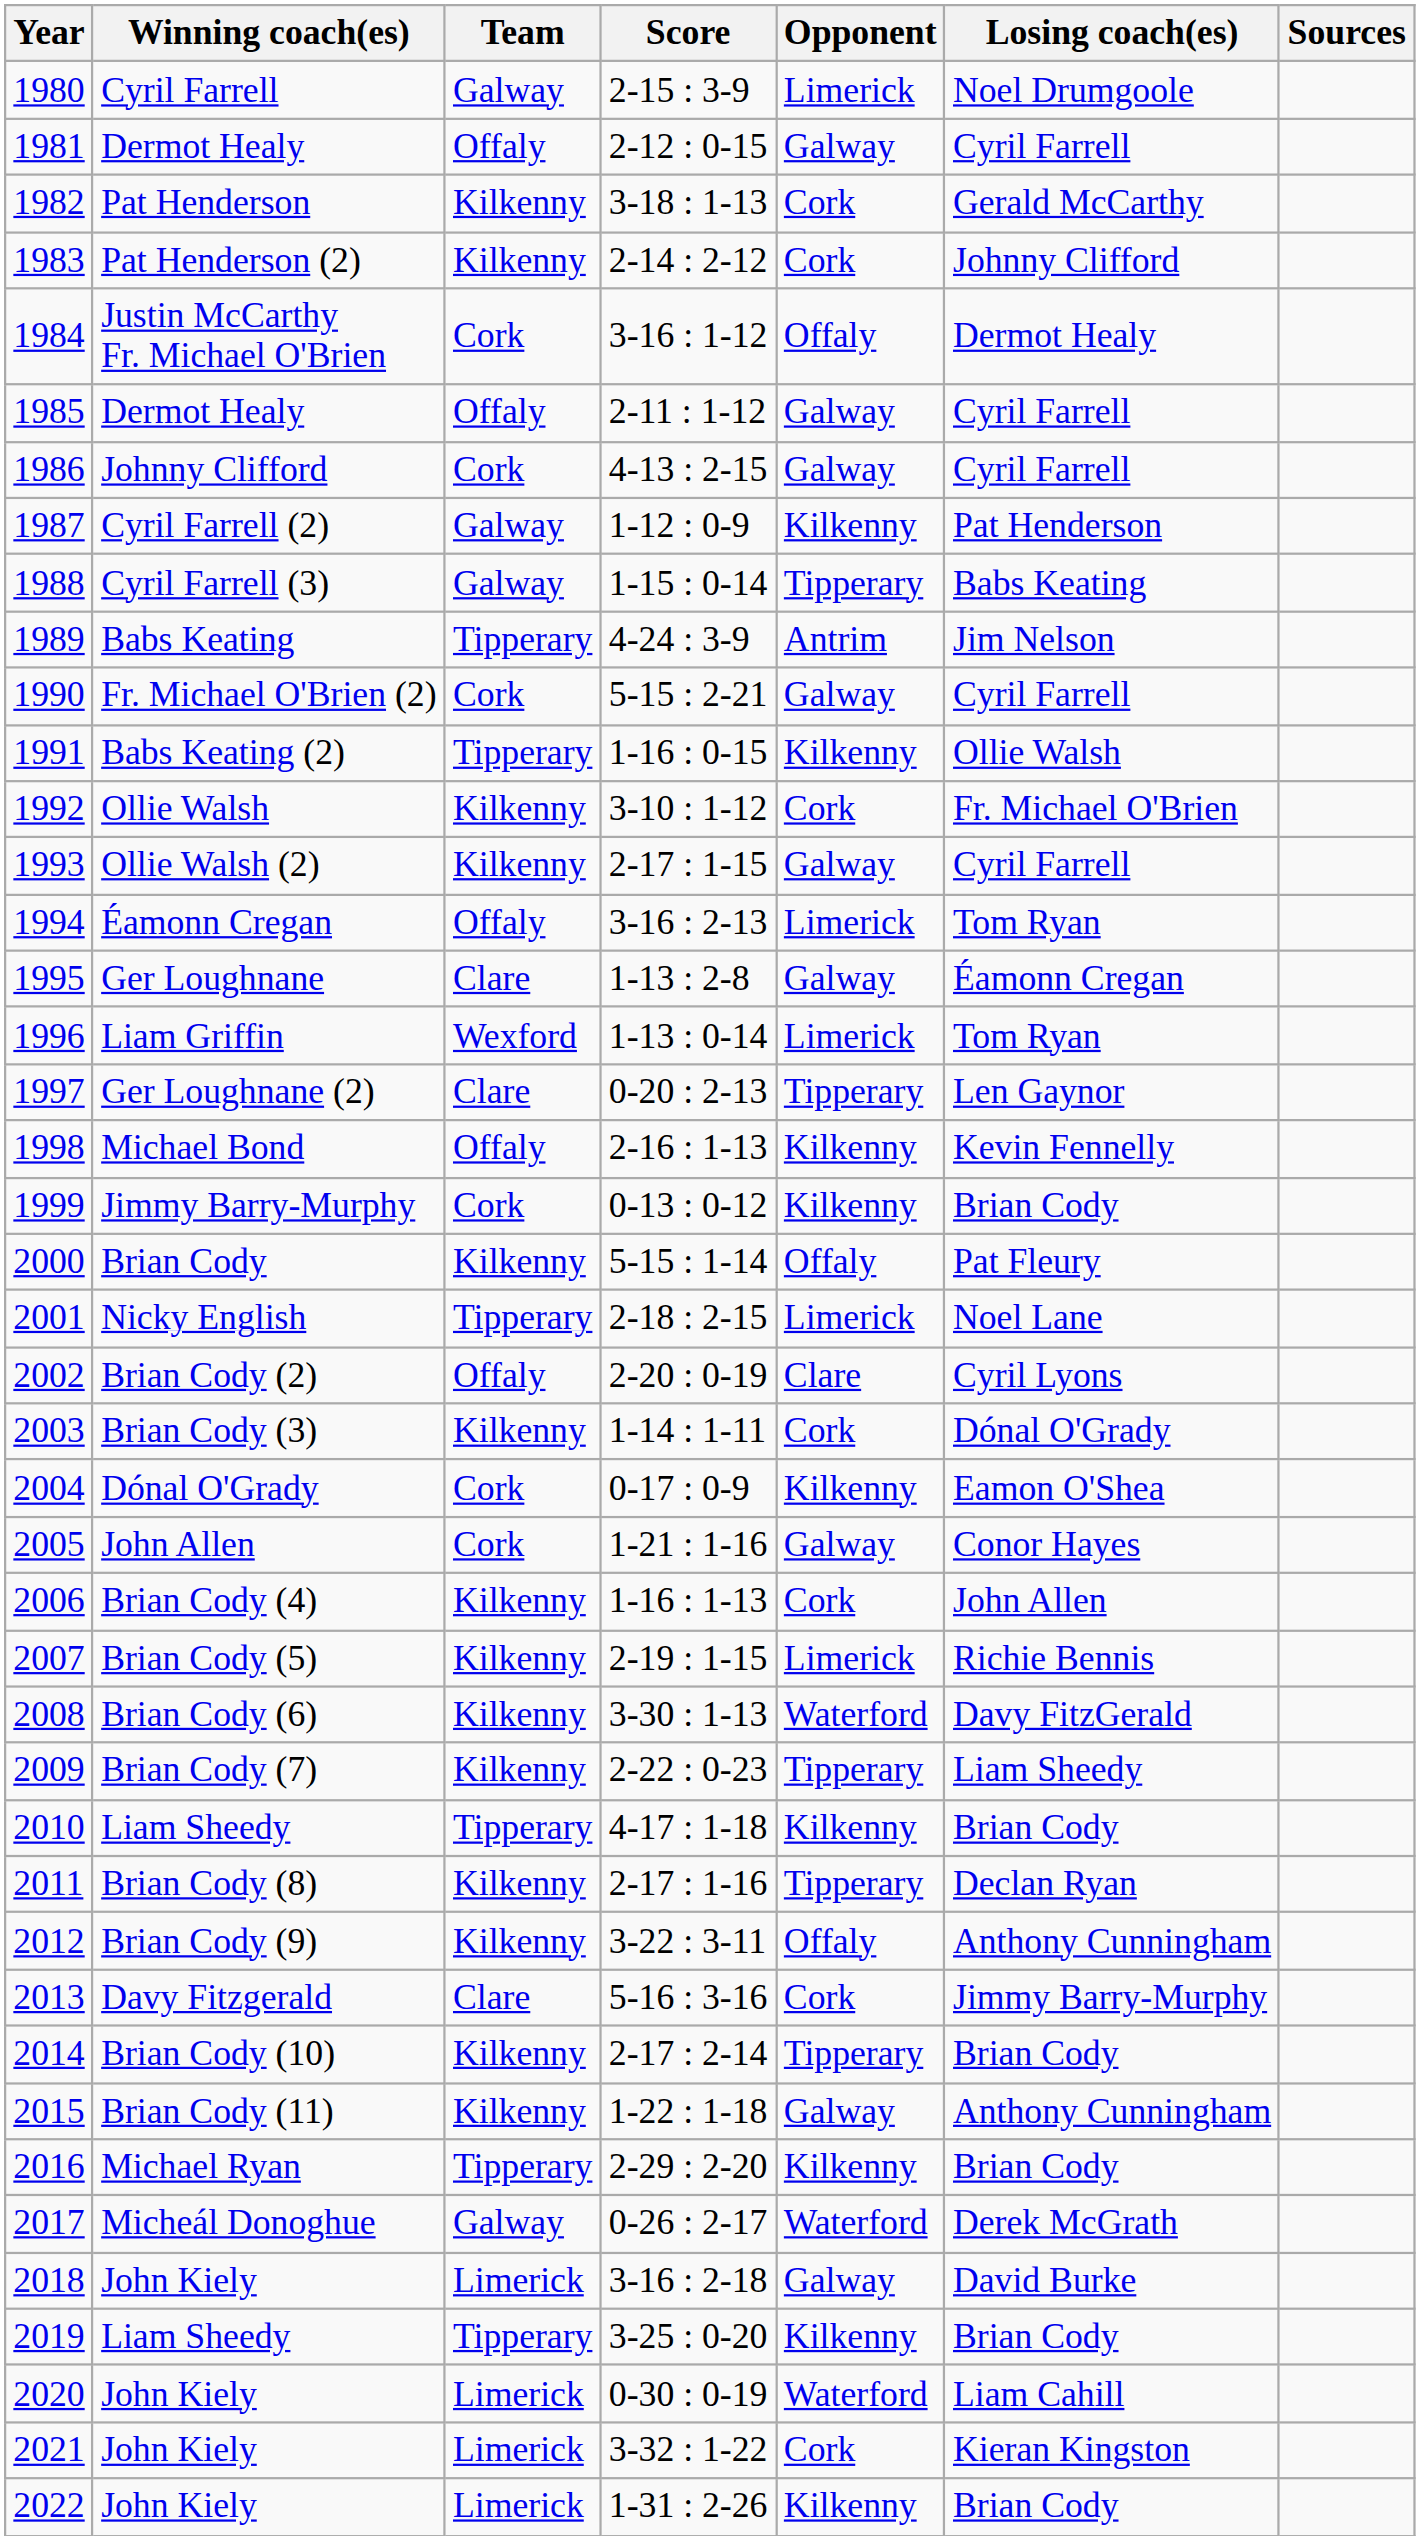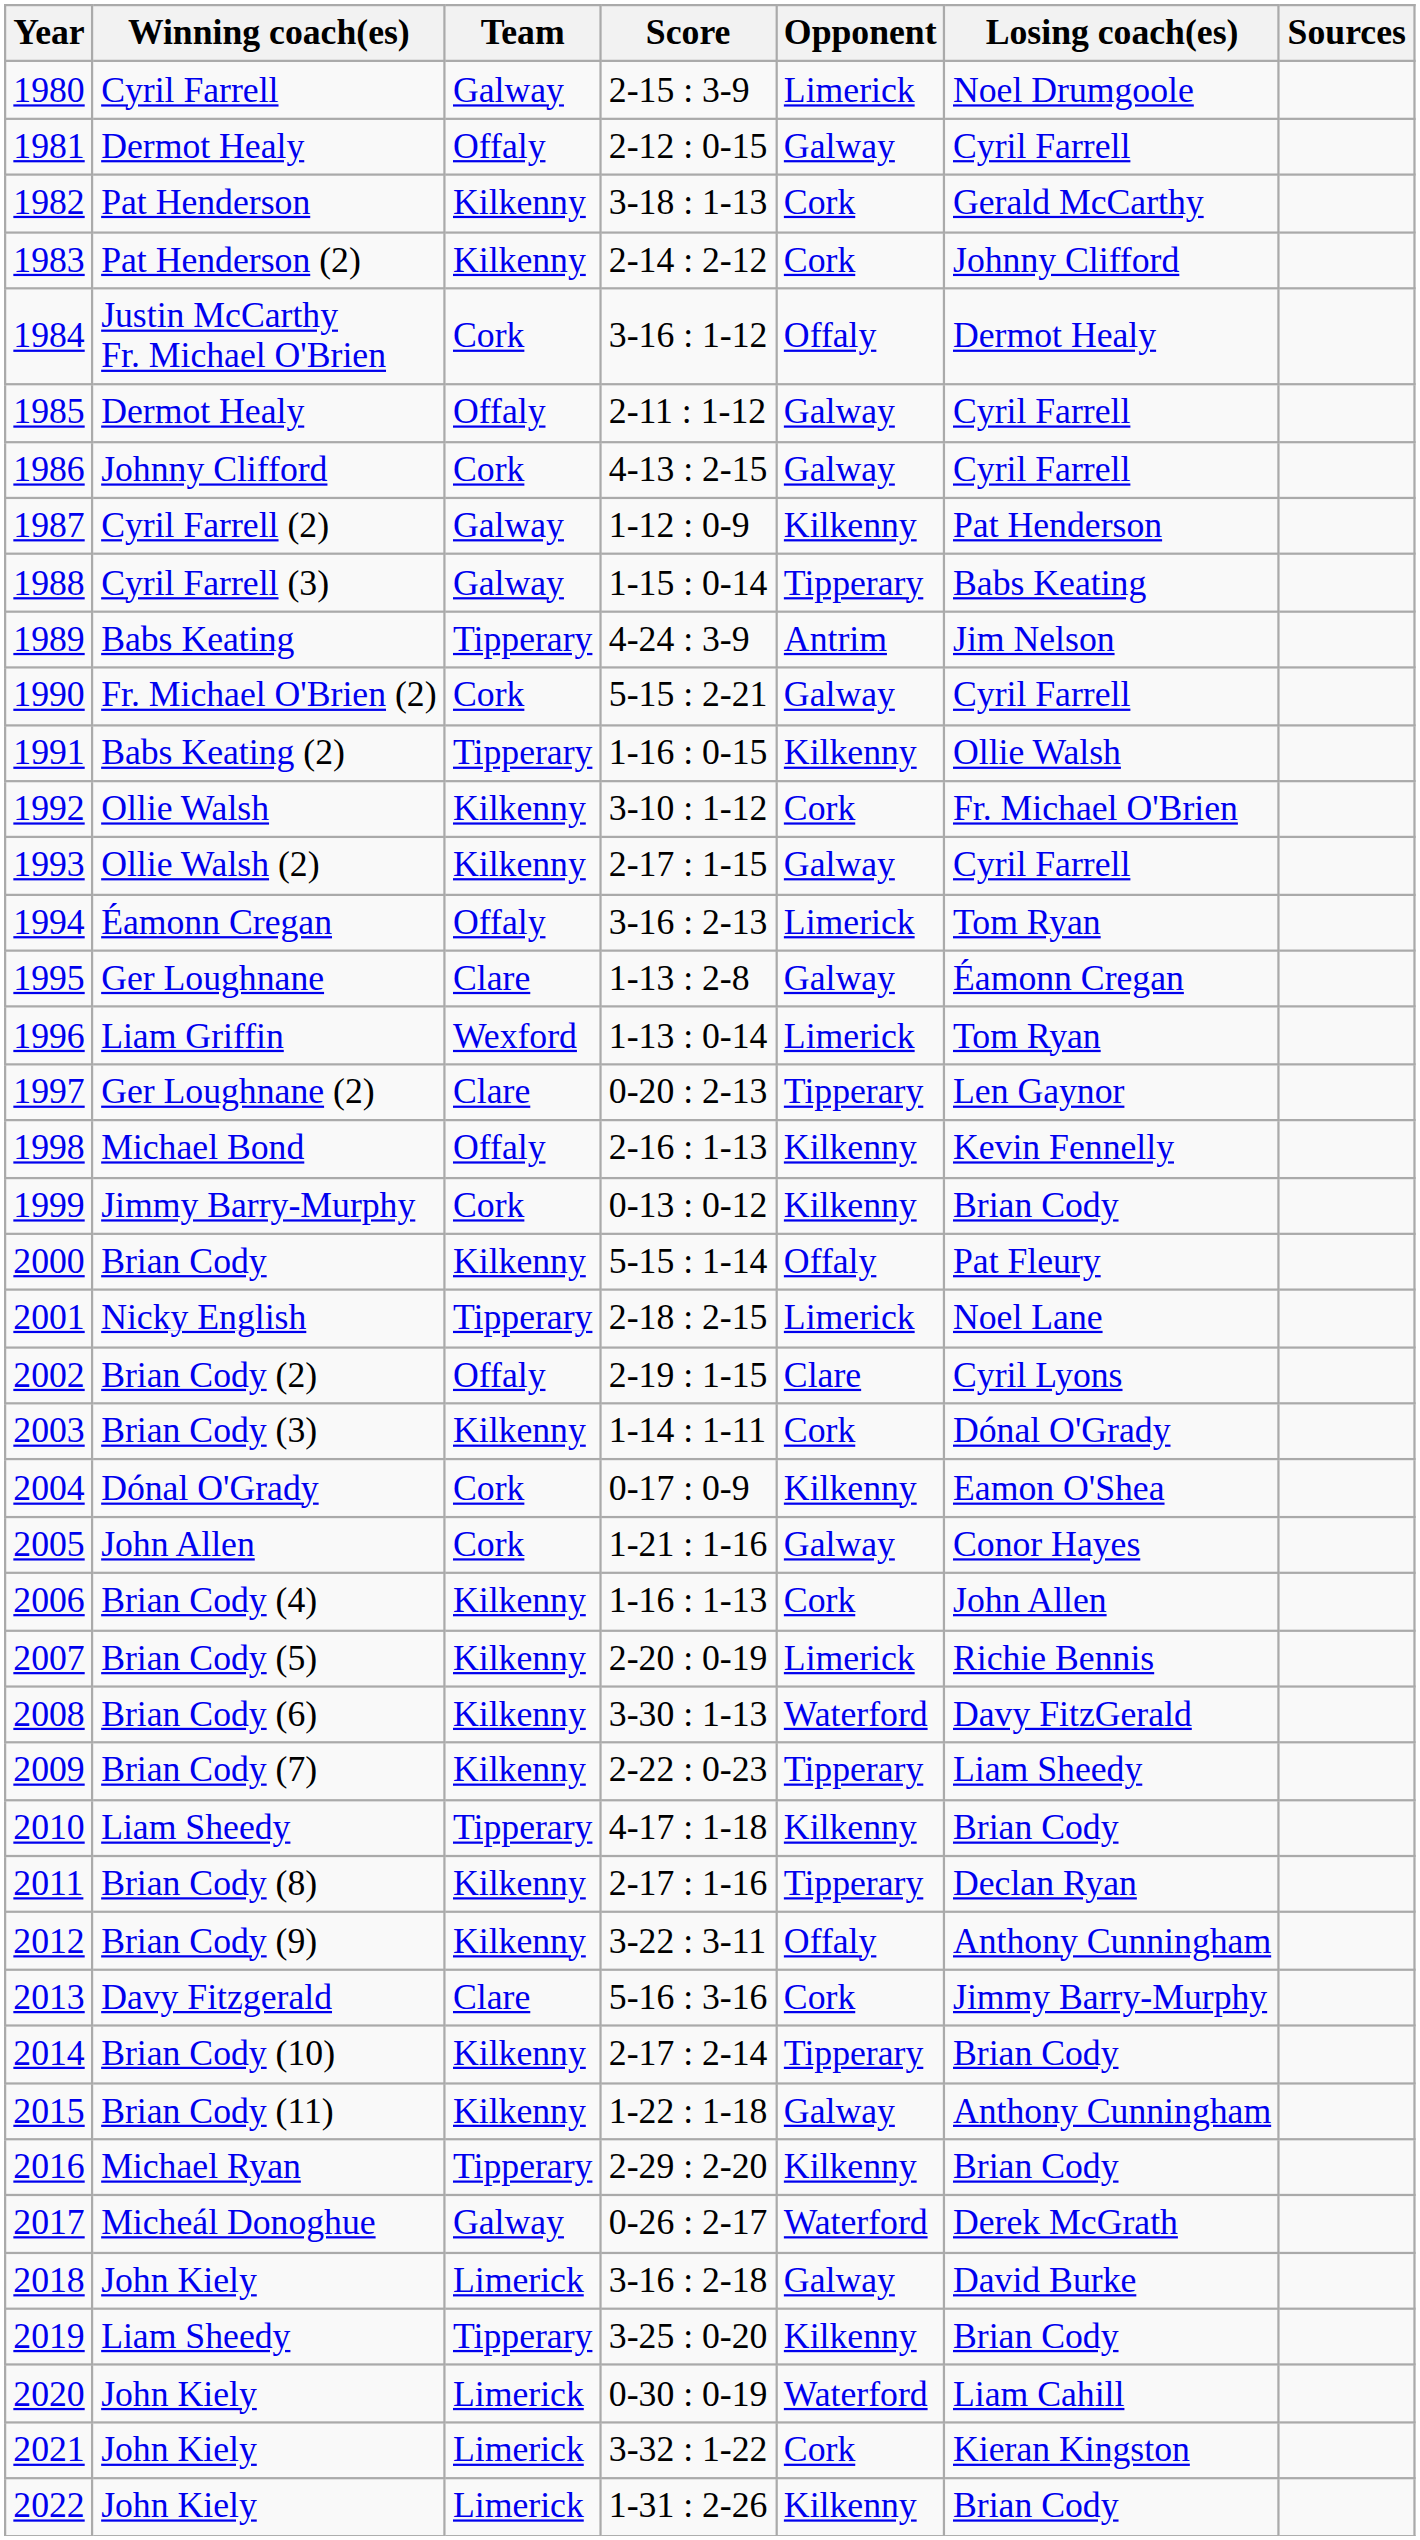2002 | Score: 2-20 : 0-19 -> 2-19 : 1-15
2007 | Score: 2-19 : 1-15 -> 2-20 : 0-19
